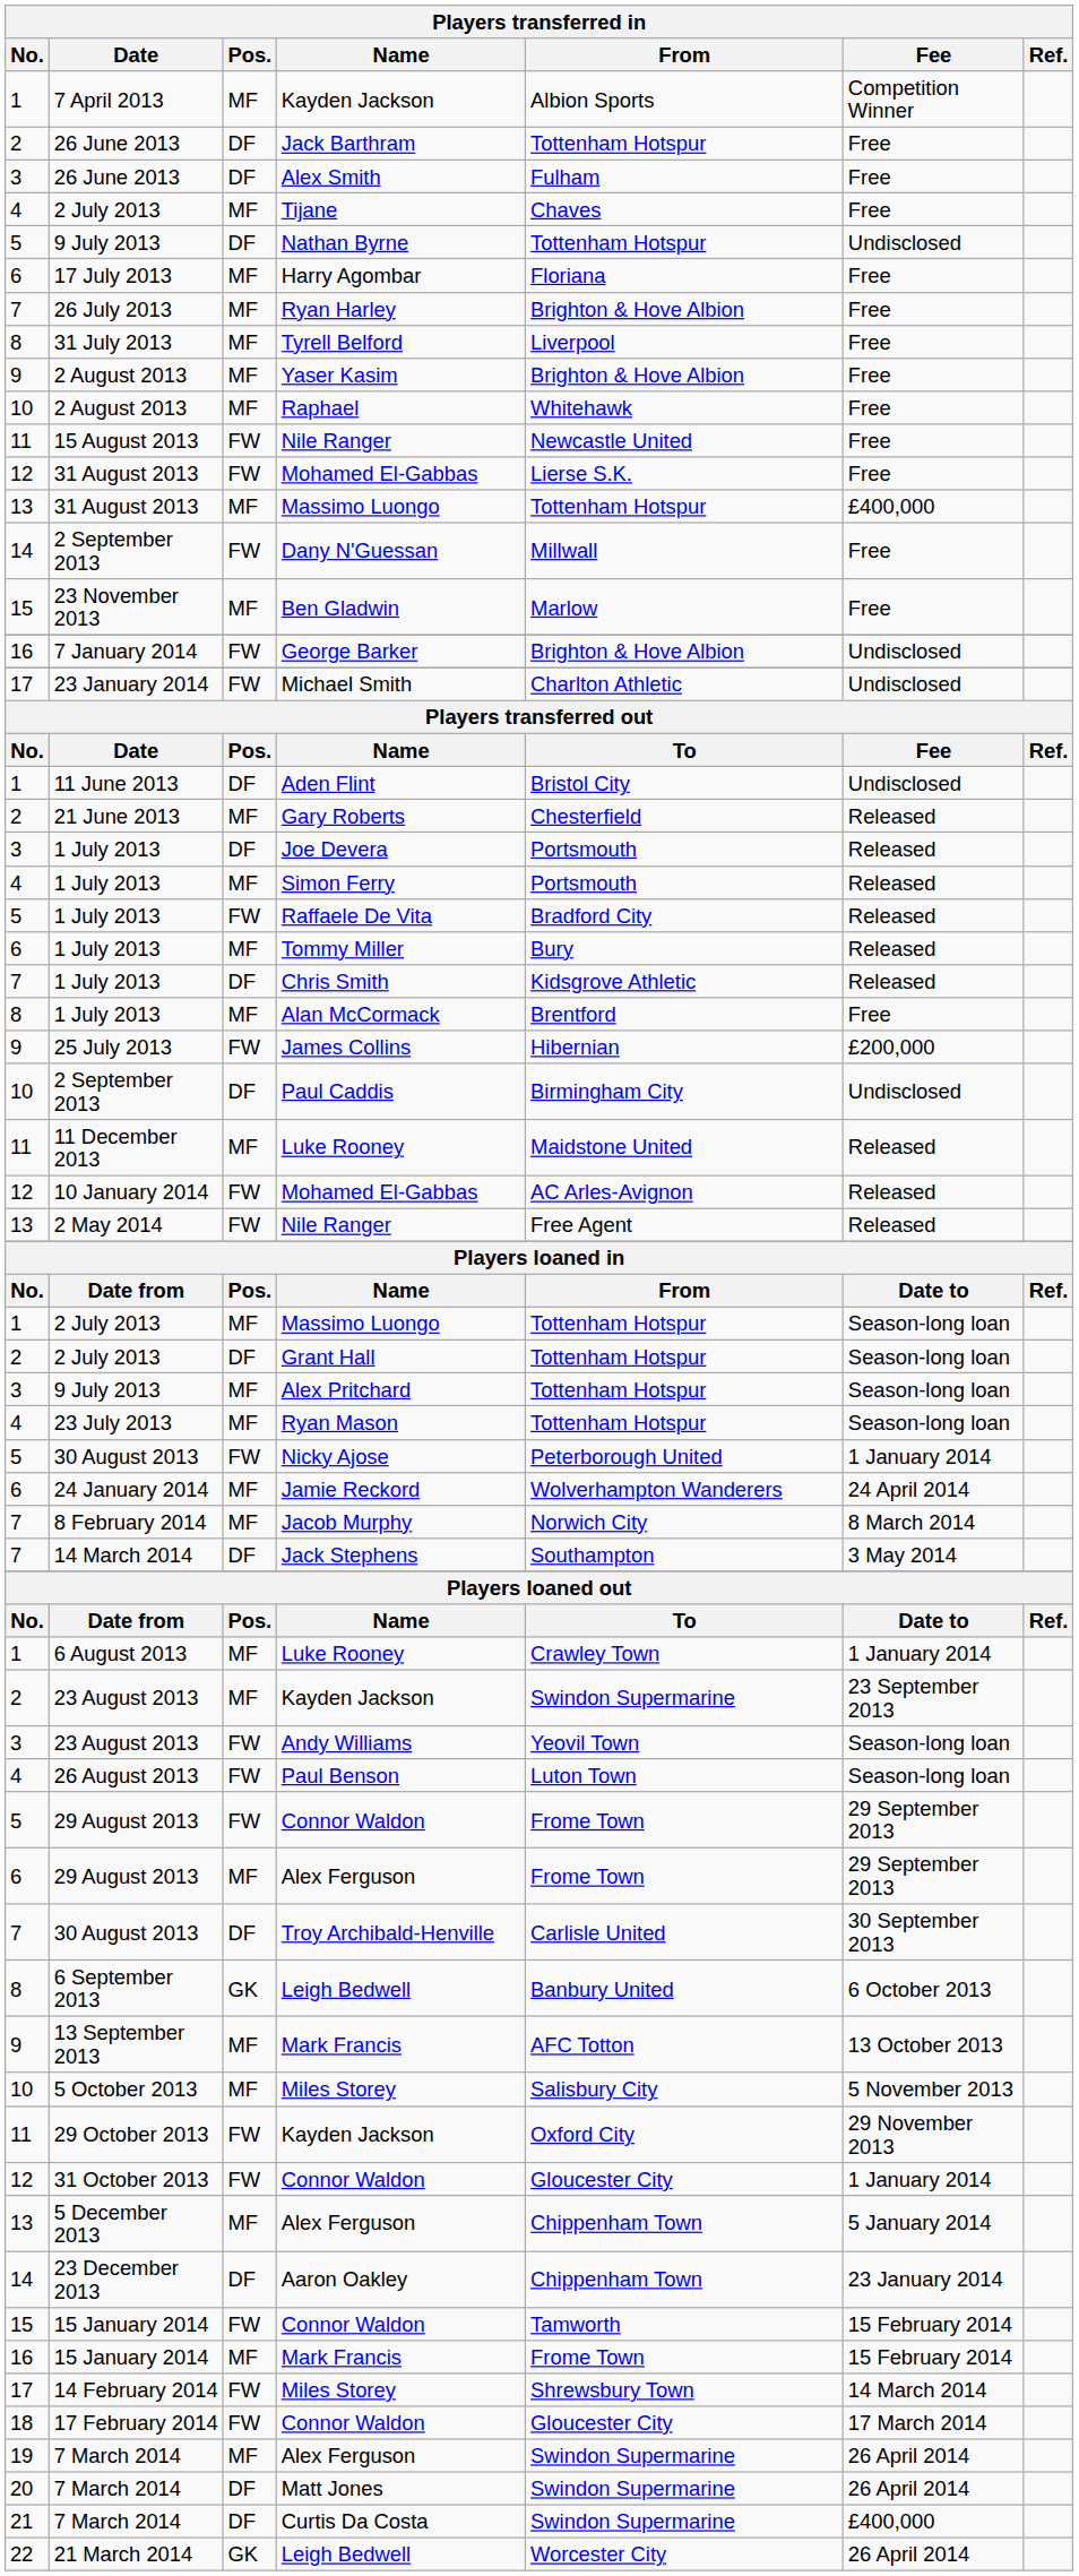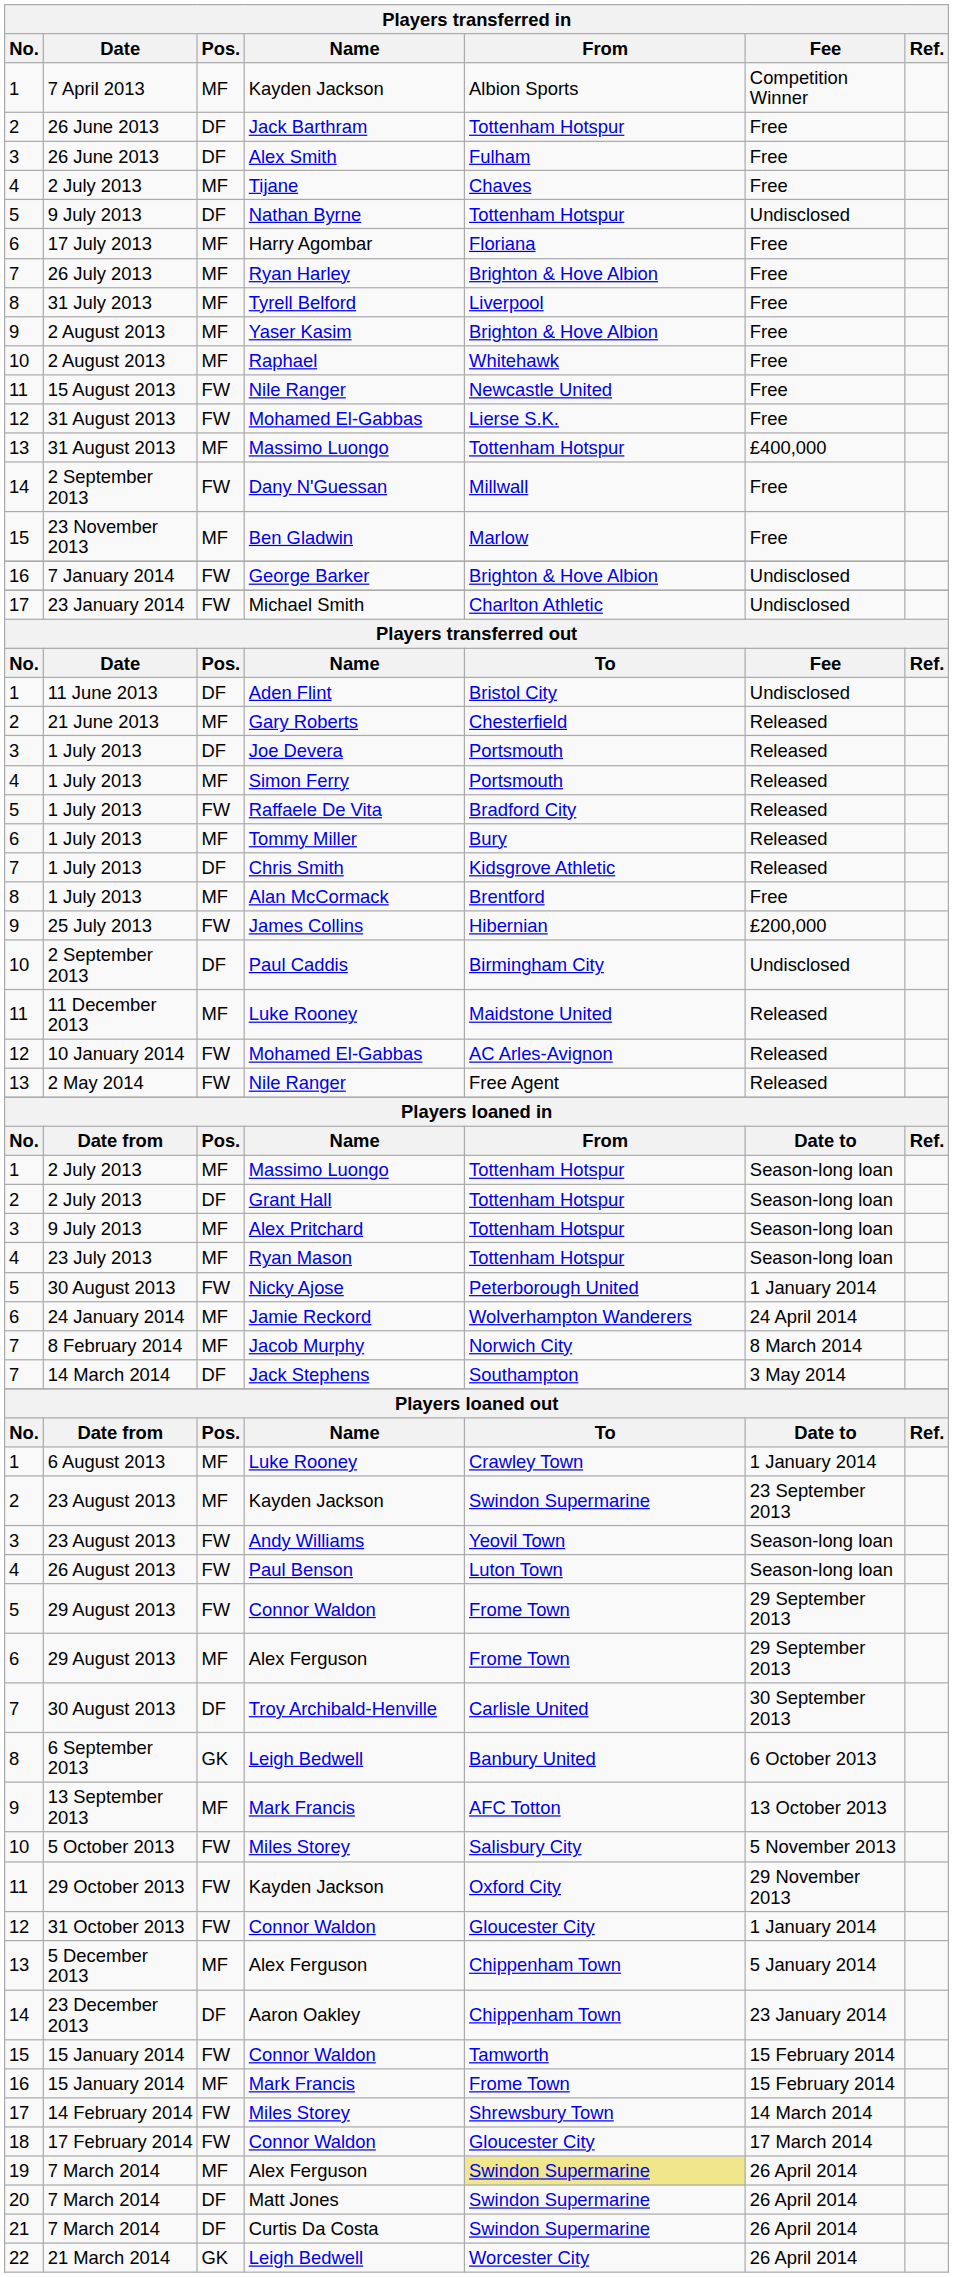5 October 2013 / Miles Storey | Pos.: MF -> FW
7 March 2014 / Alex Ferguson | From: no background -> khaki background
Curtis Da Costa | Fee: £400,000 -> 26 April 2014
